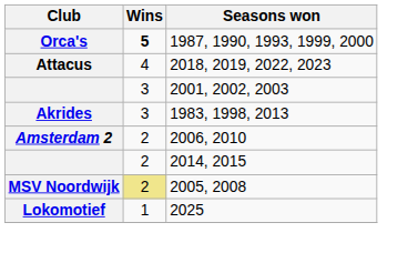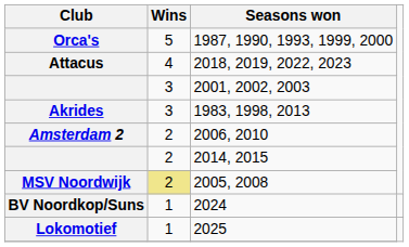1987, 1990, 1993, 1999, 2000 | Wins: bold -> normal
+ row: BV Noordkop/Suns | 1 | 2024
